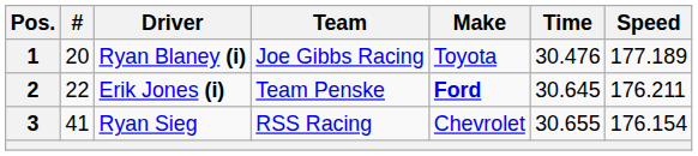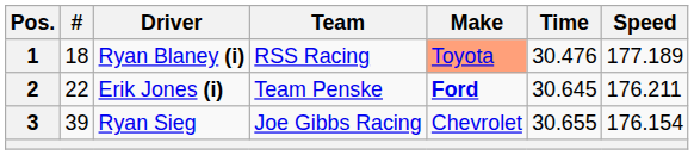1 | #: 20 -> 18
1 | Team: Joe Gibbs Racing -> RSS Racing
1 | Make: no background -> lightsalmon background
3 | #: 41 -> 39
3 | Team: RSS Racing -> Joe Gibbs Racing
